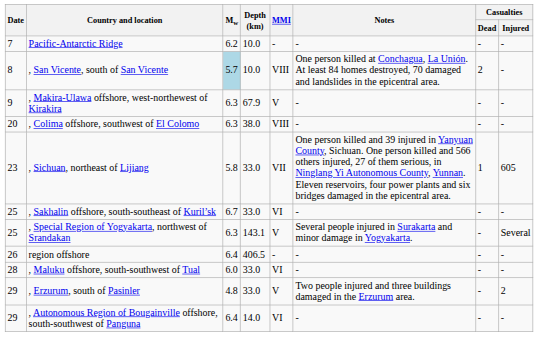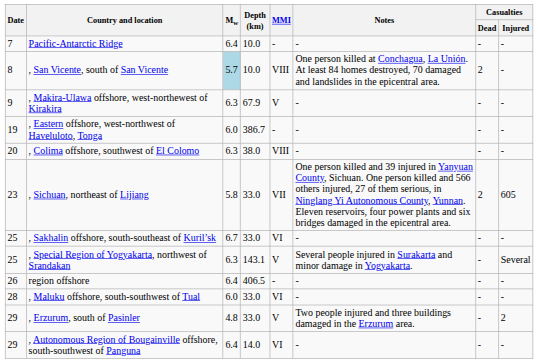Pacific-Antarctic Ridge | Mw: 6.2 -> 6.4
+ row: 19 | , Eastern offshore, west-northwest of Haveluloto, Tonga | 6.0 | 386.7 | - | - | - | -
, Sichuan, northeast of Lijiang | Casualties / Dead: 1 -> 2
